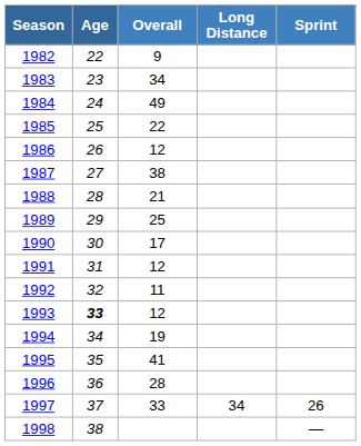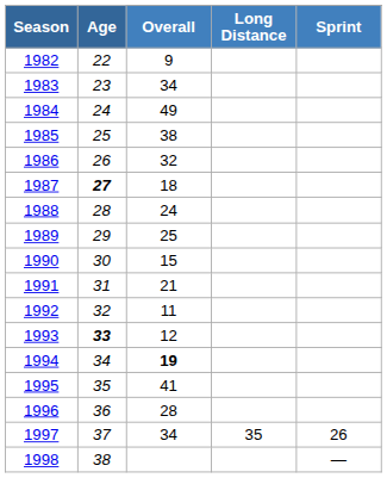1985 | Overall: 22 -> 38
1986 | Overall: 12 -> 32
1987 | Age: normal -> bold
1987 | Overall: 38 -> 18
1988 | Overall: 21 -> 24
1990 | Overall: 17 -> 15
1991 | Overall: 12 -> 21
1994 | Overall: normal -> bold
1997 | Overall: 33 -> 34
1997 | Long Distance: 34 -> 35
